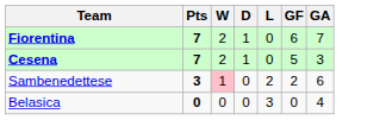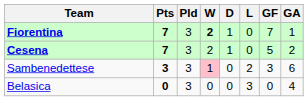+ column: Pld | 3 | 3 | 3 | 3
Fiorentina | W: normal -> bold
Fiorentina | GF: 6 -> 7
Fiorentina | GA: 7 -> 1
Cesena | GA: 3 -> 2
Sambenedettese | GF: 2 -> 3
